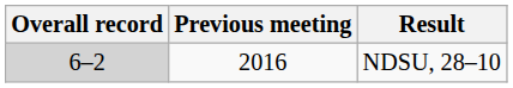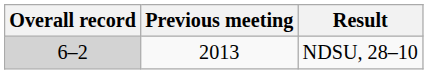NDSU, 28–10 | Previous meeting: 2016 -> 2013
